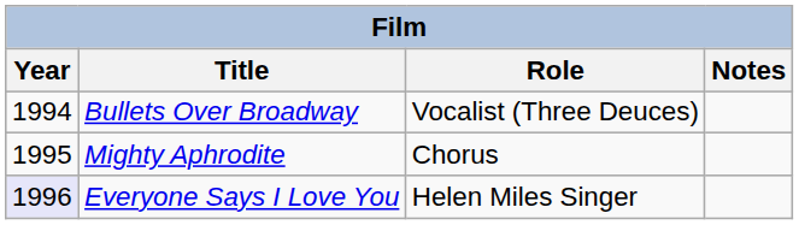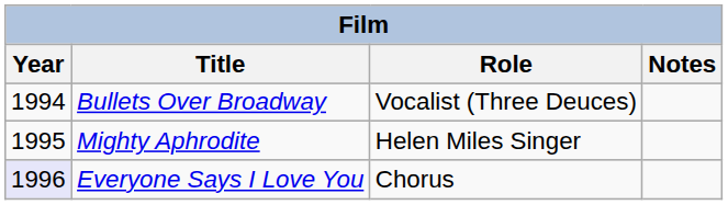Mighty Aphrodite | Role: Chorus -> Helen Miles Singer
Everyone Says I Love You | Role: Helen Miles Singer -> Chorus
